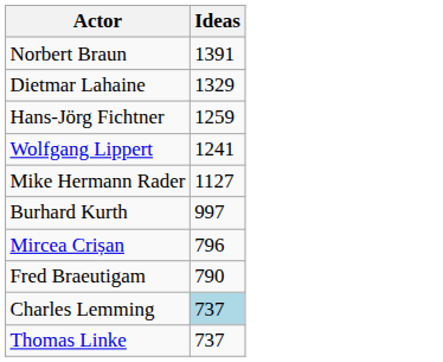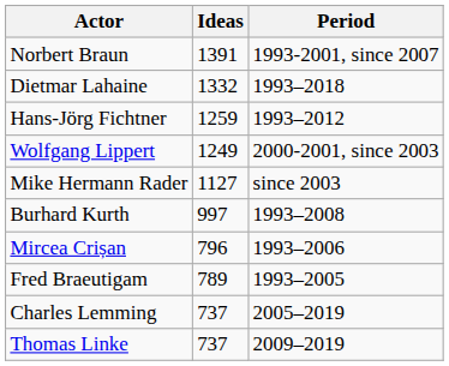+ column: Period | 1993-2001, since 2007 | 1993–2018 | 1993–2012 | 2000-2001, since 2003 | since 2003 | 1993–2008 | 1993–2006 | 1993–2005 | 2005–2019 | 2009–2019
Dietmar Lahaine | Ideas: 1329 -> 1332
Wolfgang Lippert | Ideas: 1241 -> 1249
Fred Braeutigam | Ideas: 790 -> 789
Charles Lemming | Ideas: lightblue background -> no background
